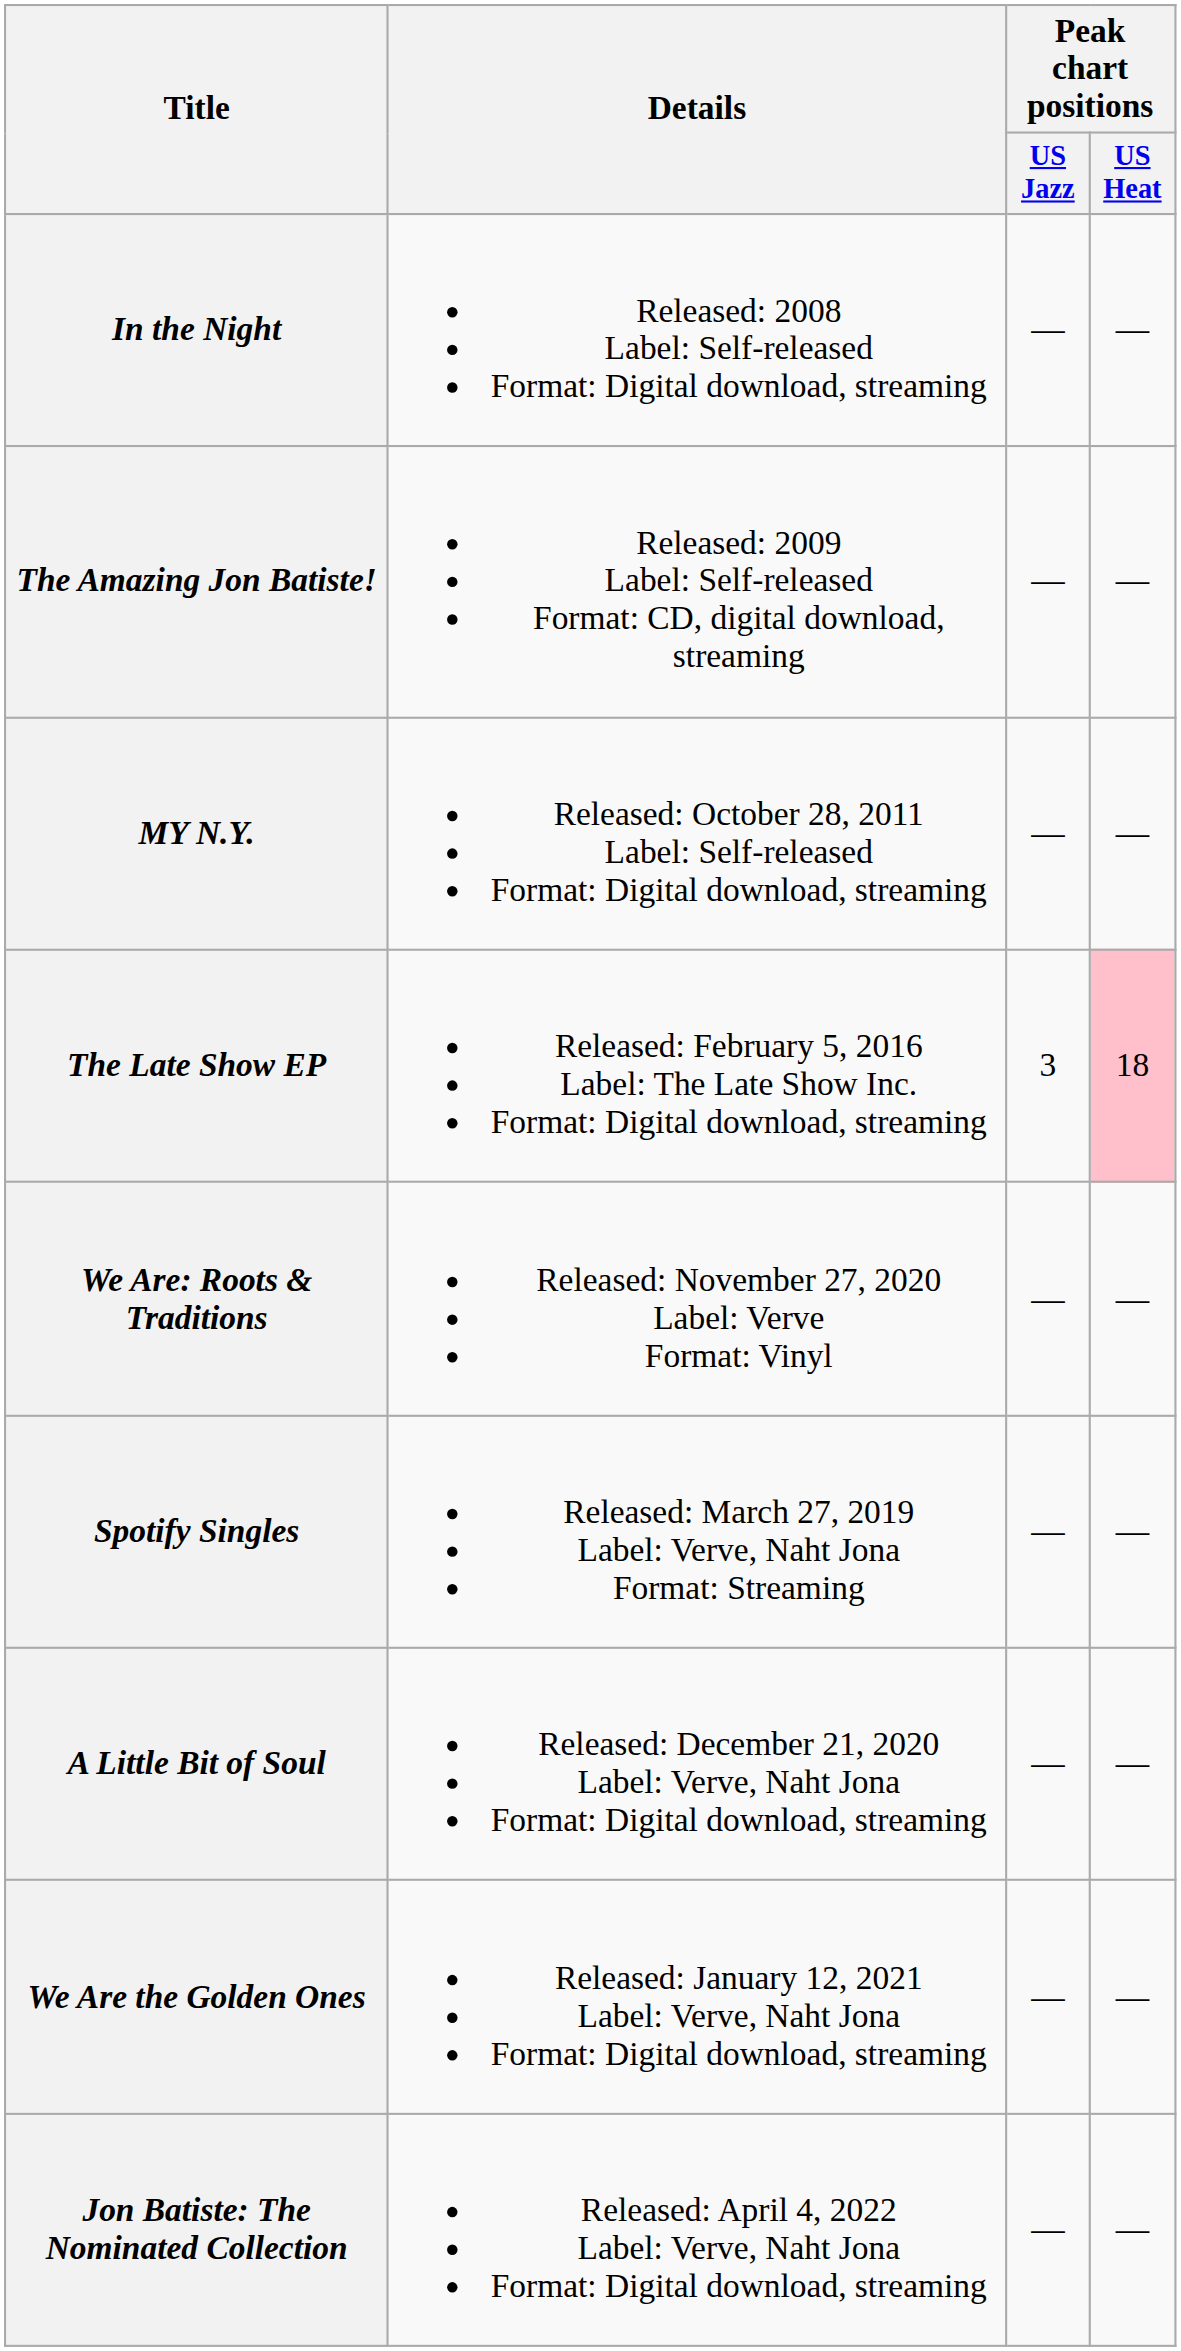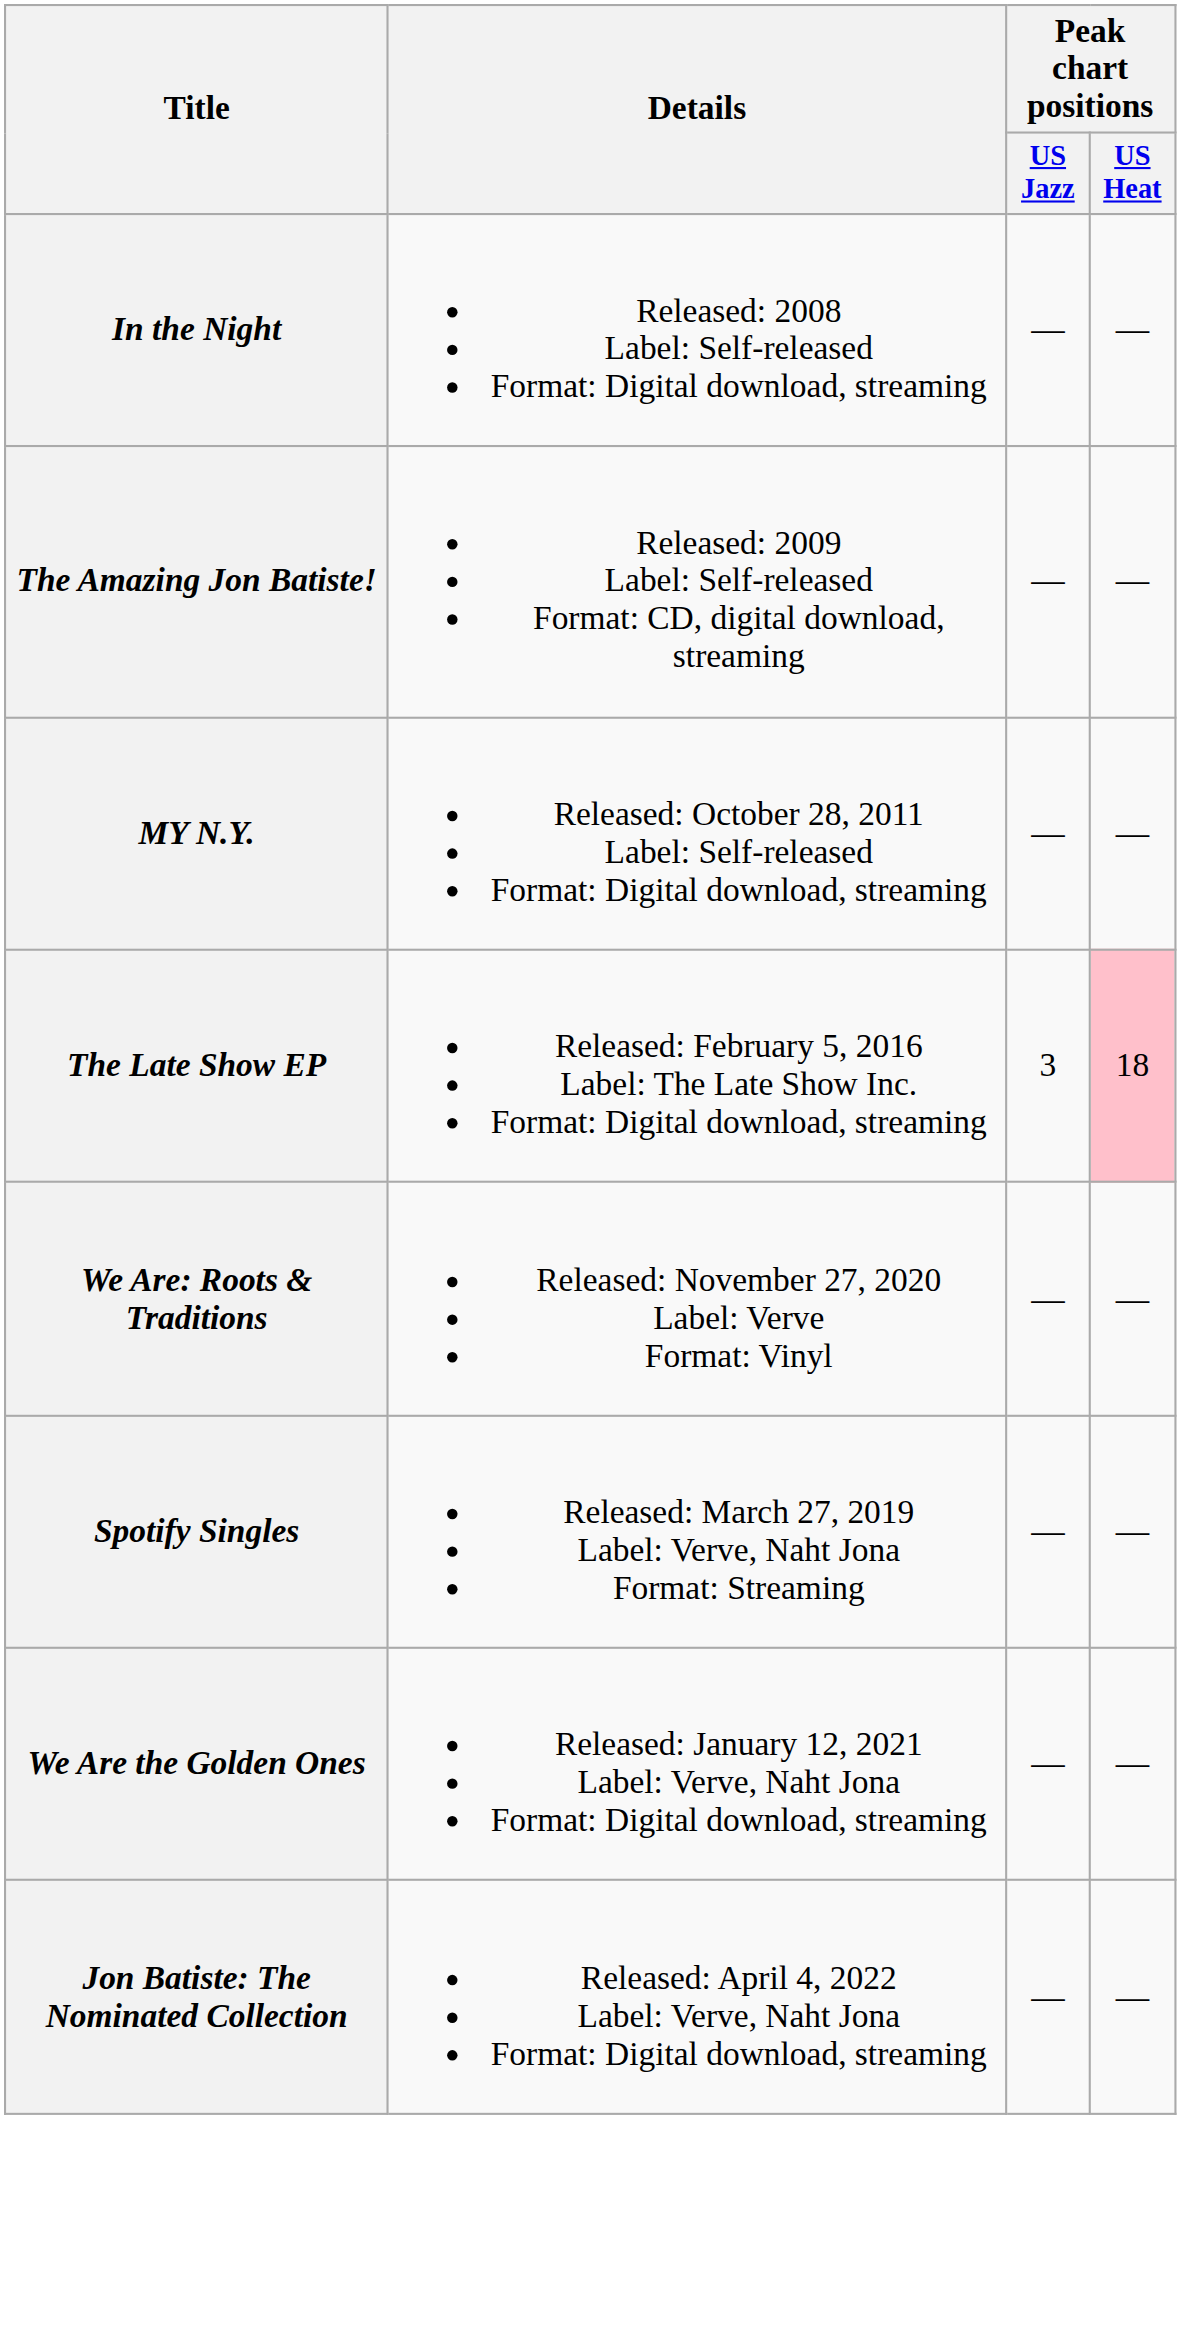- row: A Little Bit of Soul | Released: December 21, 2020 Label: Verve, Naht Jona Format: Digital download, streaming | — | —
